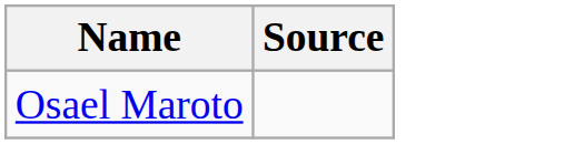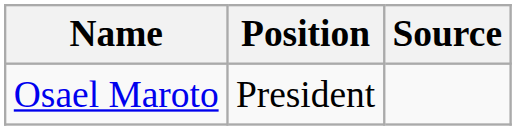+ column: Position | President
